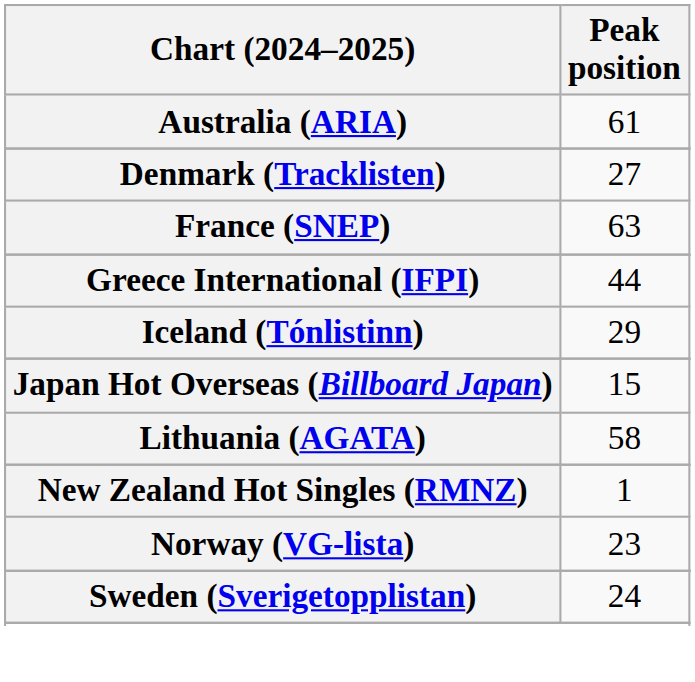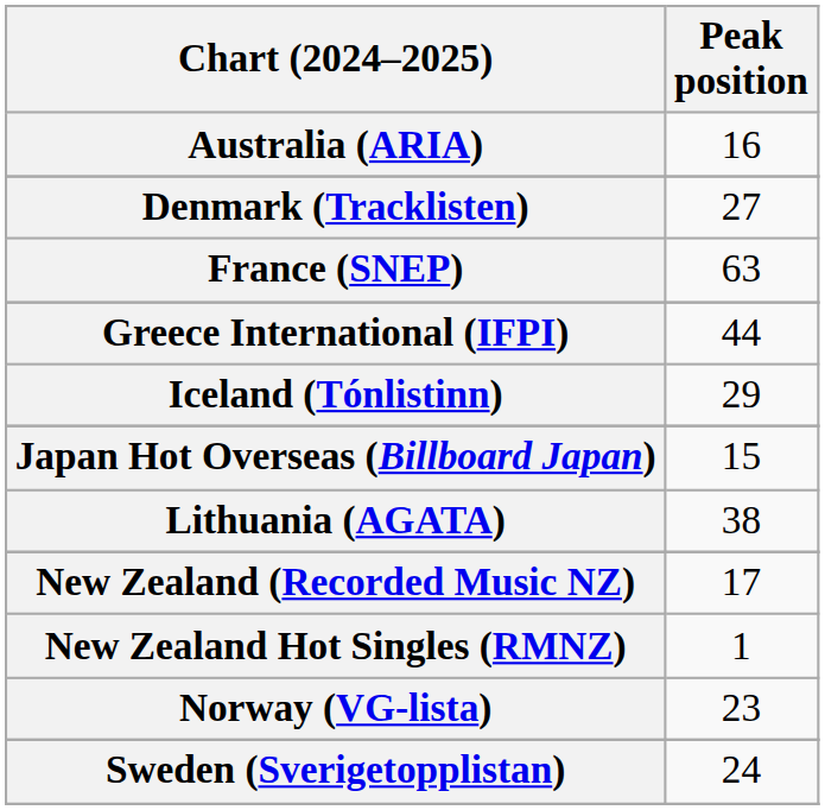Australia (ARIA) | Peak position: 61 -> 16
Lithuania (AGATA) | Peak position: 58 -> 38
+ row: New Zealand (Recorded Music NZ) | 17
